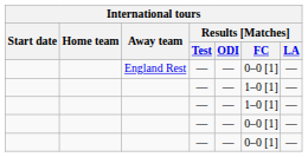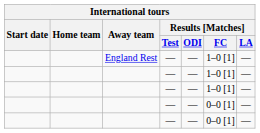England Rest | Results [Matches] / FC: 0–0 [1] -> 1–0 [1]
